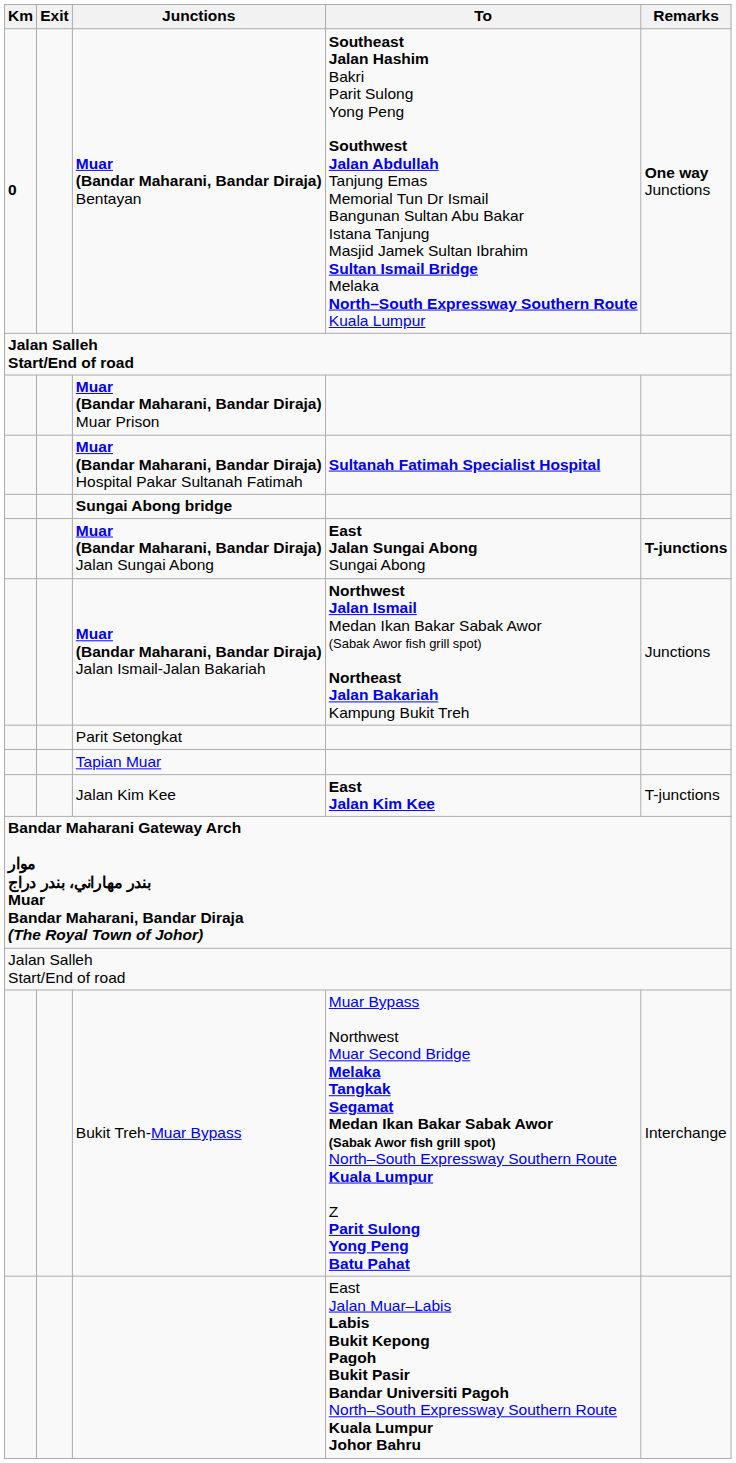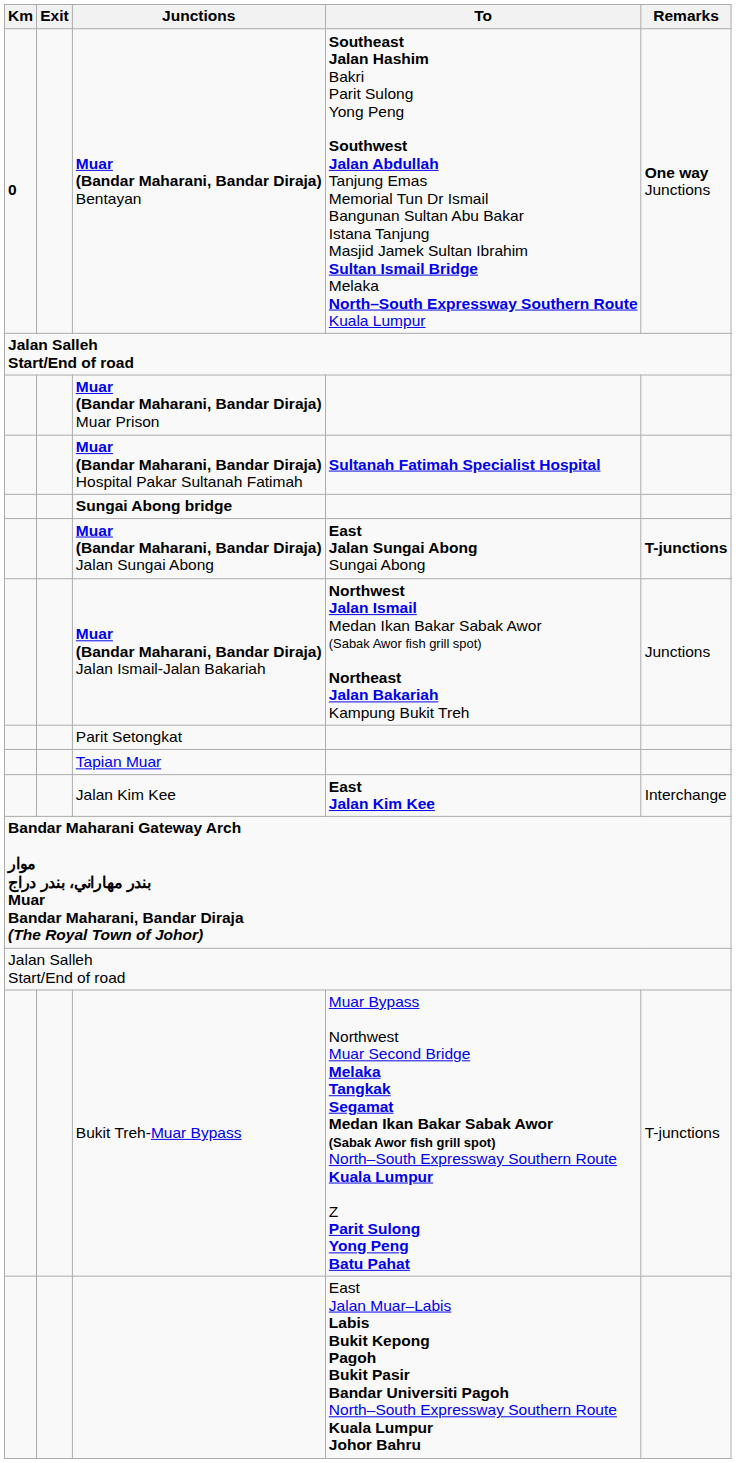Jalan Kim Kee | Remarks: T-junctions -> Interchange
Bukit Treh-Muar Bypass | Remarks: Interchange -> T-junctions
